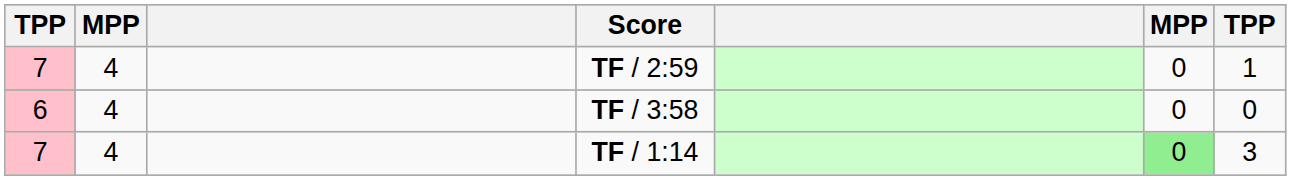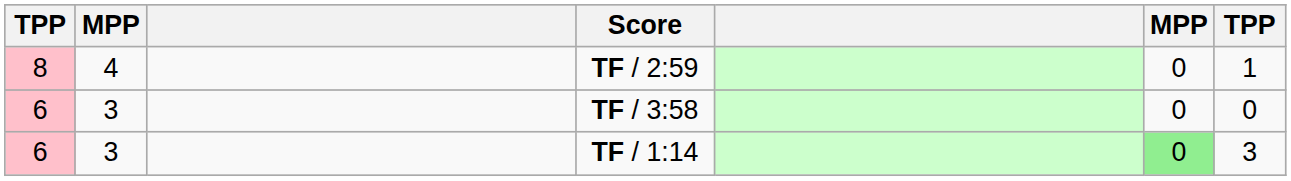TF / 2:59 | column 1: 7 -> 8
TF / 3:58 | column 2: 4 -> 3
TF / 1:14 | column 1: 7 -> 6
TF / 1:14 | column 2: 4 -> 3
